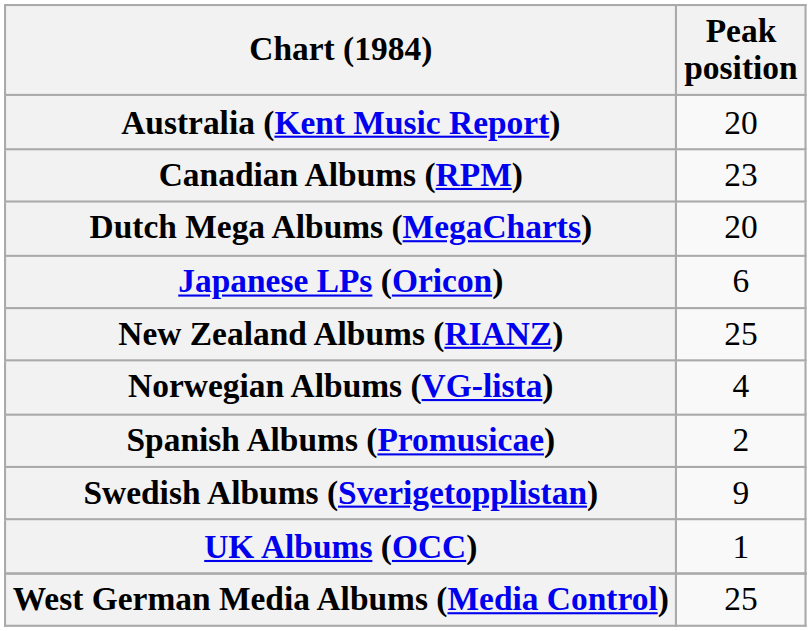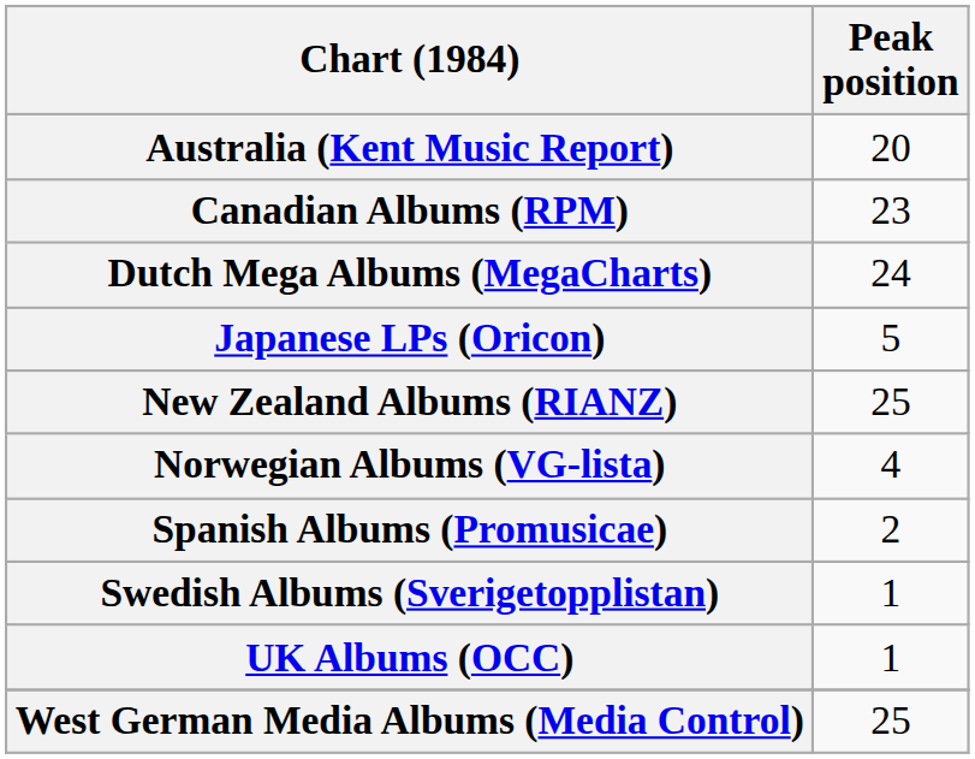Dutch Mega Albums (MegaCharts) | Peak position: 20 -> 24
Japanese LPs (Oricon) | Peak position: 6 -> 5
Swedish Albums (Sverigetopplistan) | Peak position: 9 -> 1
